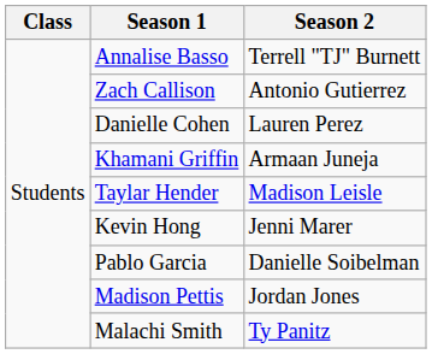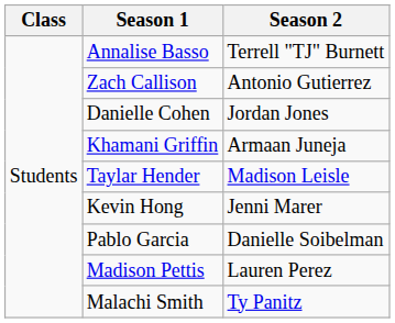Danielle Cohen | Season 2: Lauren Perez -> Jordan Jones
Madison Pettis | Season 2: Jordan Jones -> Lauren Perez
